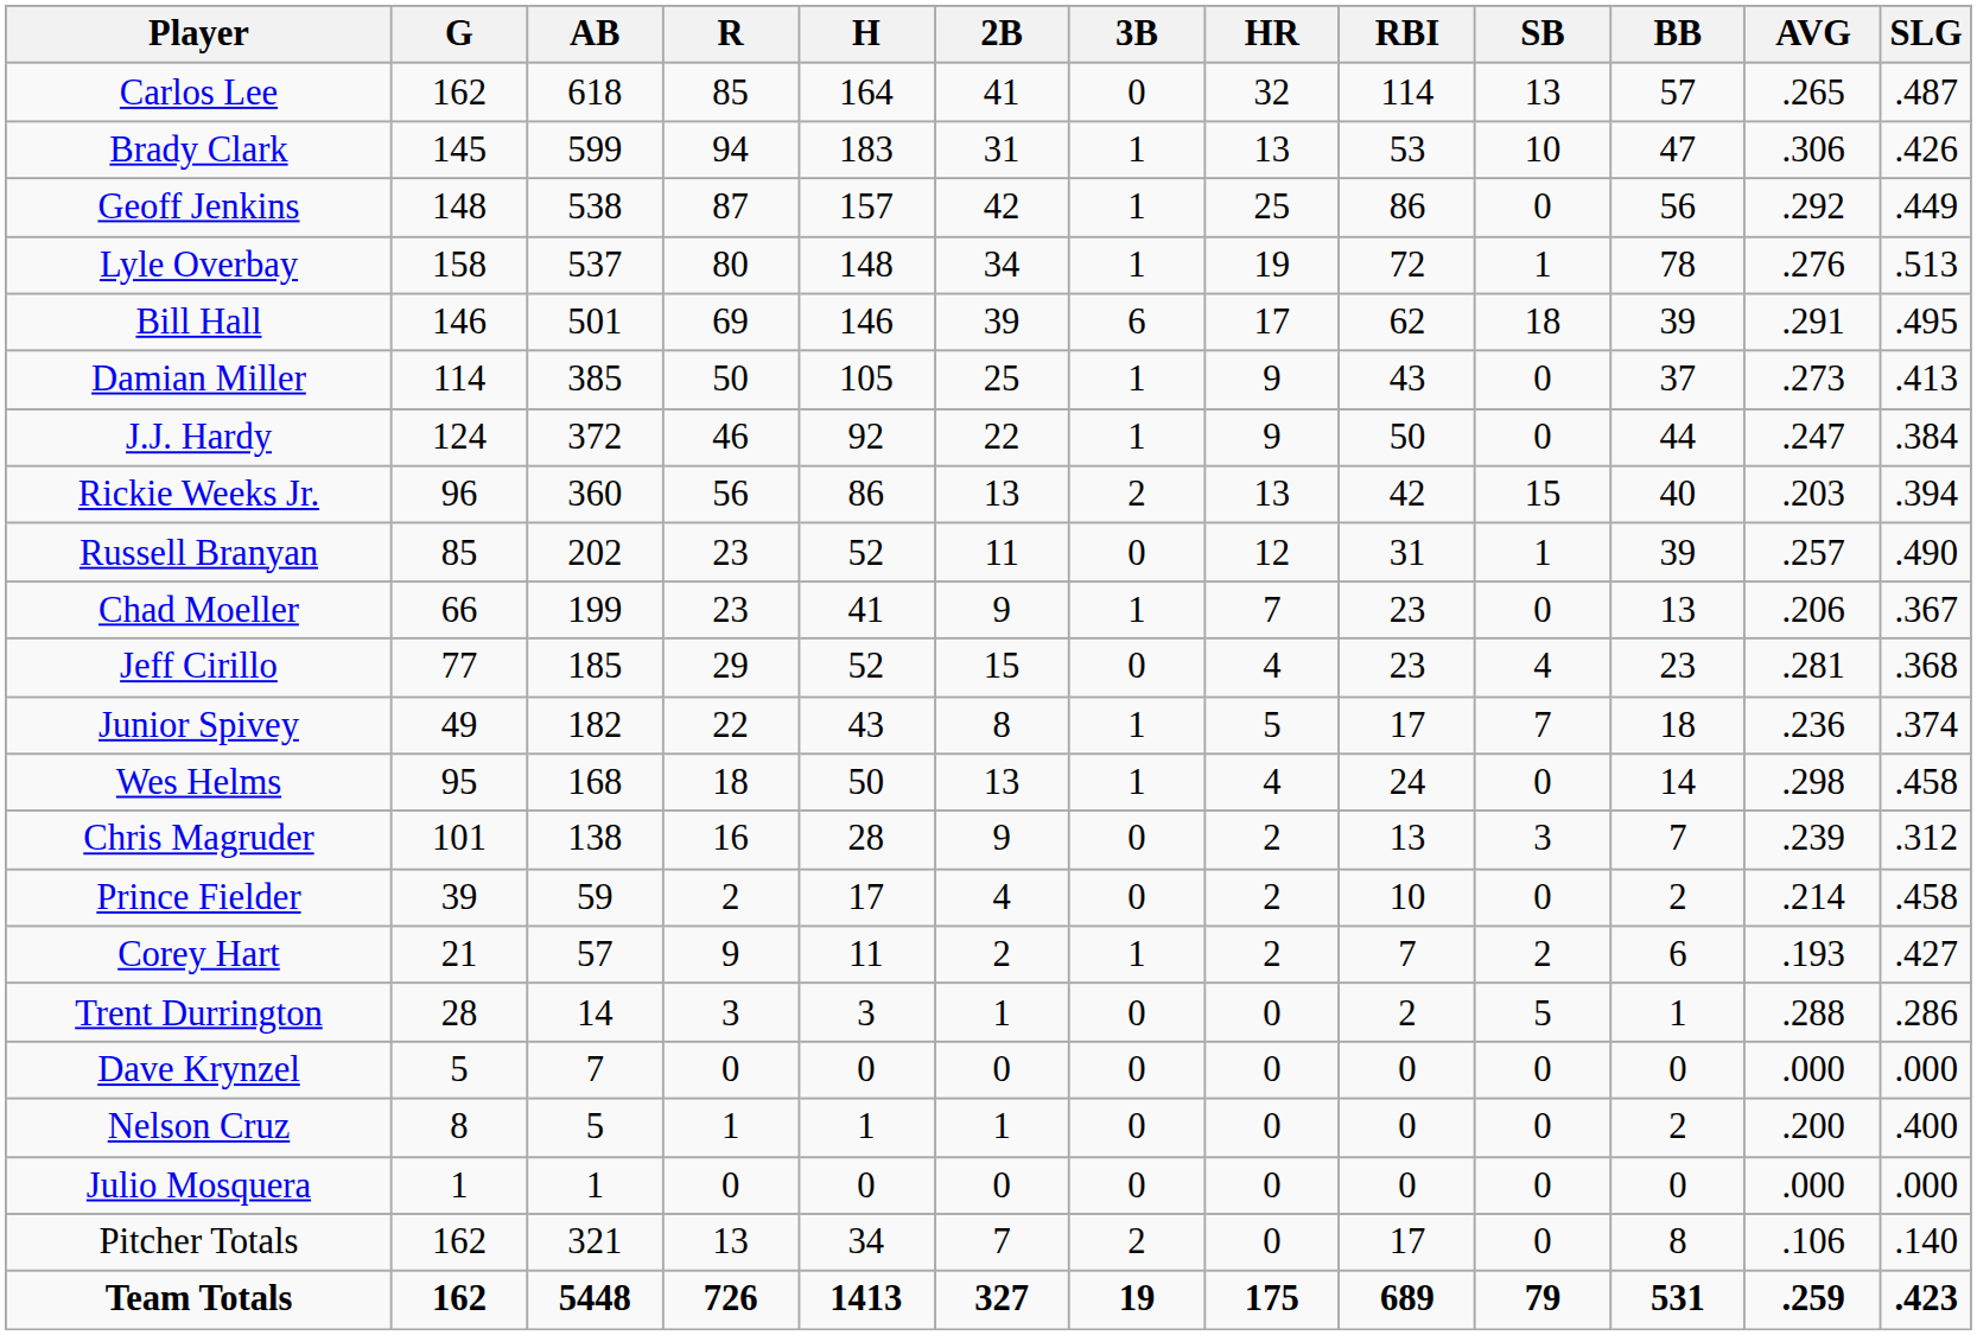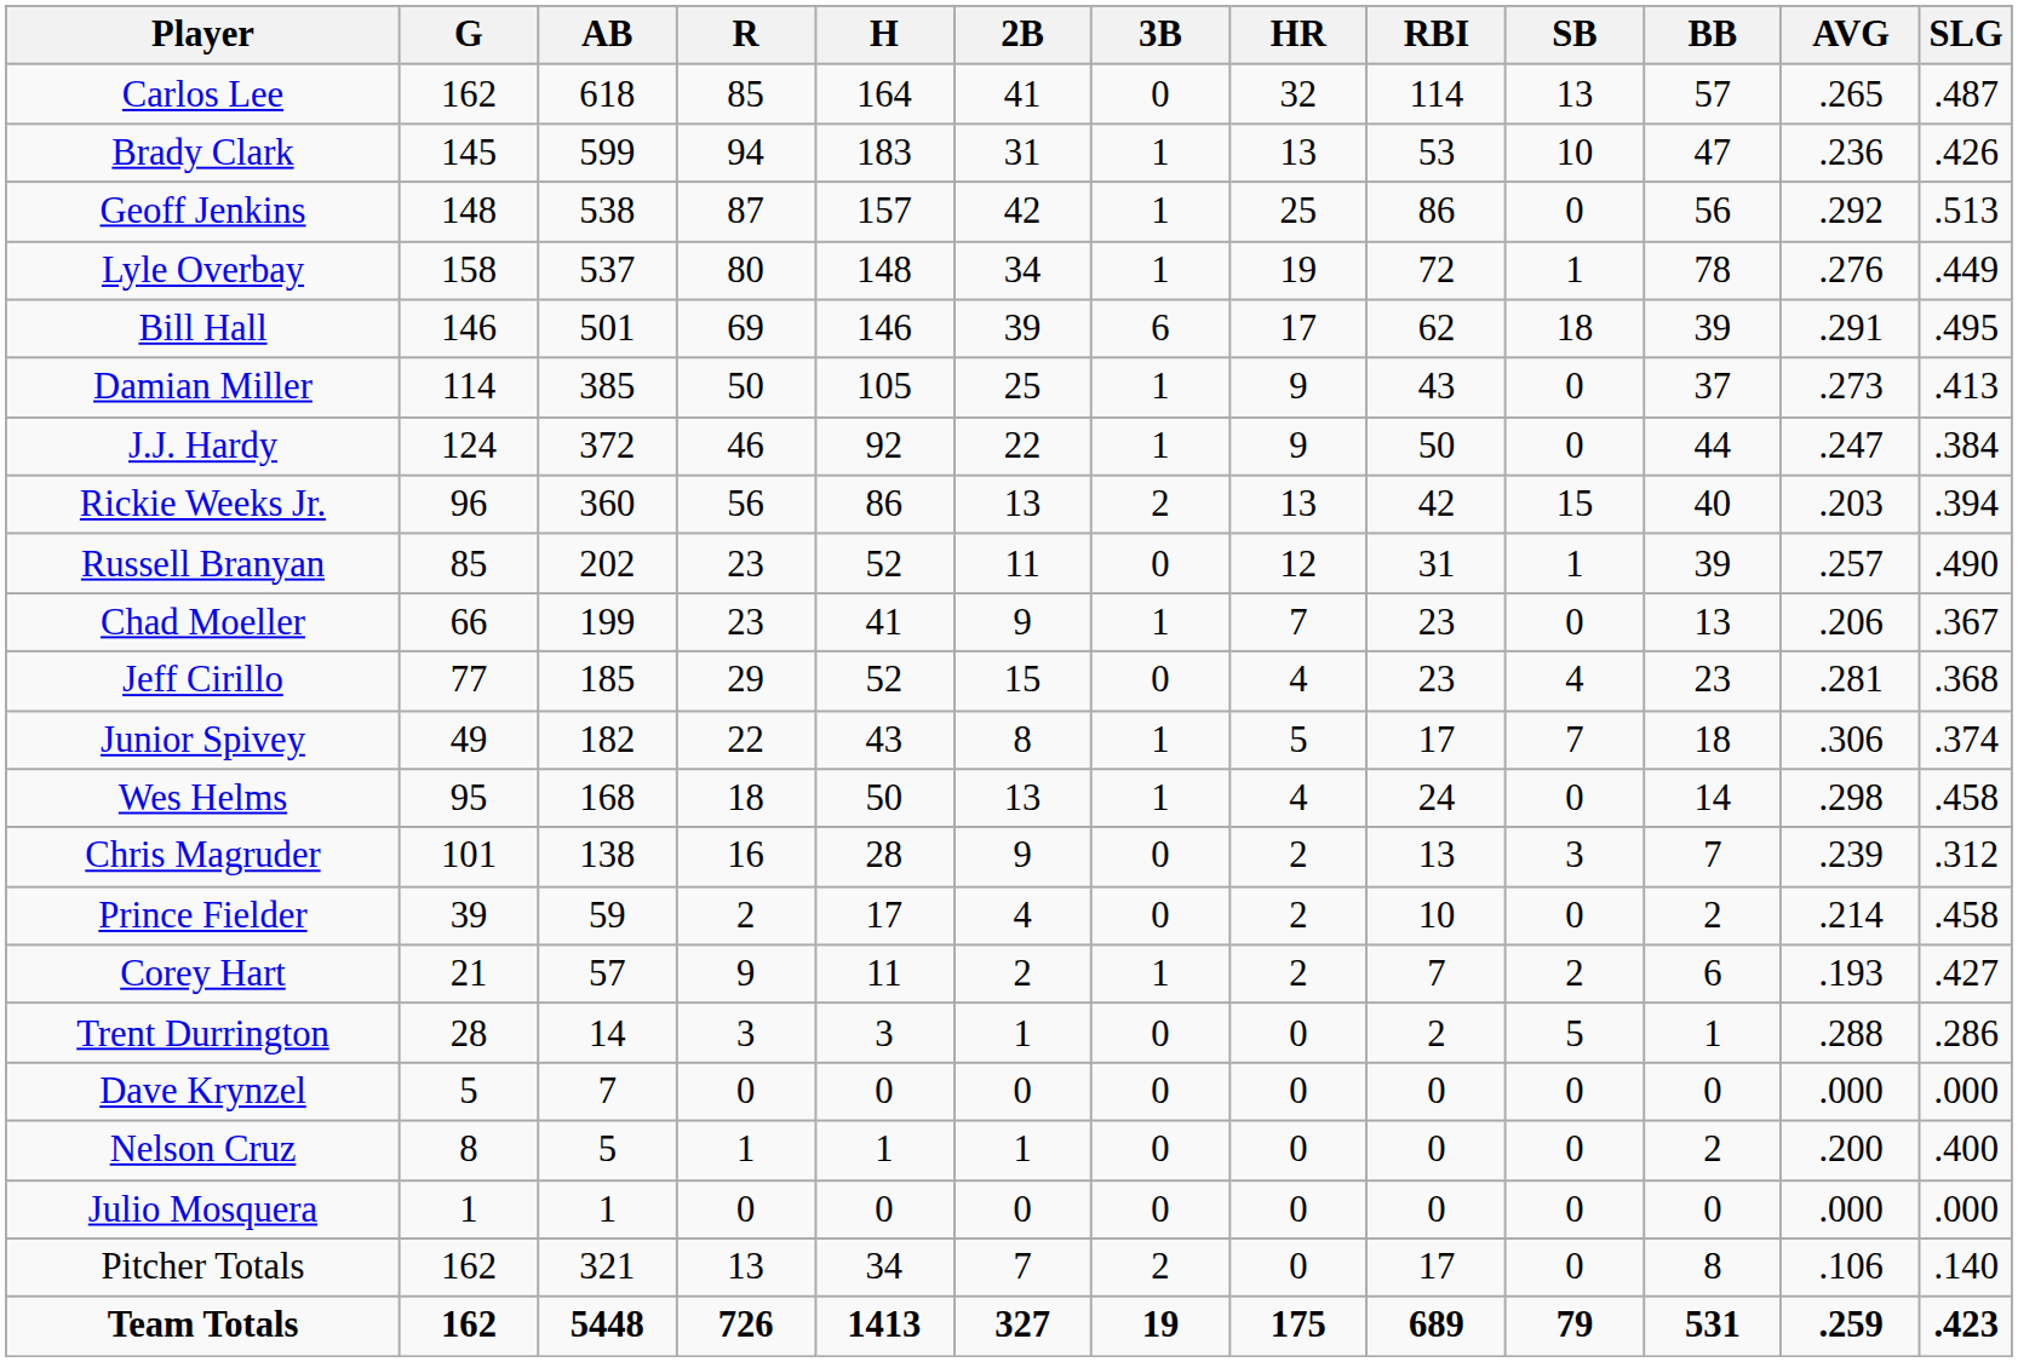Brady Clark | AVG: .306 -> .236
Geoff Jenkins | SLG: .449 -> .513
Lyle Overbay | SLG: .513 -> .449
Junior Spivey | AVG: .236 -> .306
